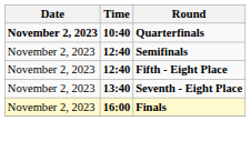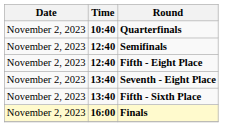Quarterfinals | Date: bold -> normal
+ row: November 2, 2023 | 13:40 | Fifth - Sixth Place
